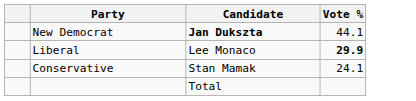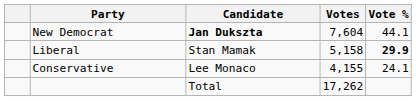+ column: Votes | 7,604 | 5,158 | 4,155 | 17,262
Liberal | Candidate: Lee Monaco -> Stan Mamak
Conservative | Candidate: Stan Mamak -> Lee Monaco
